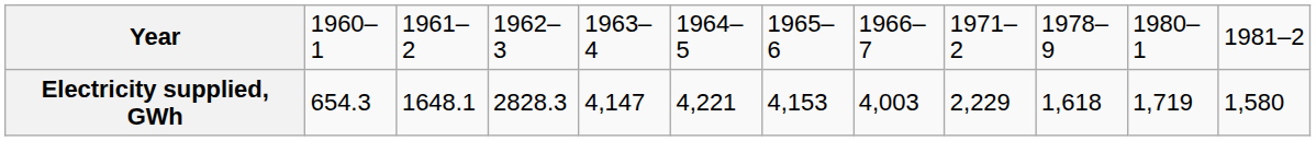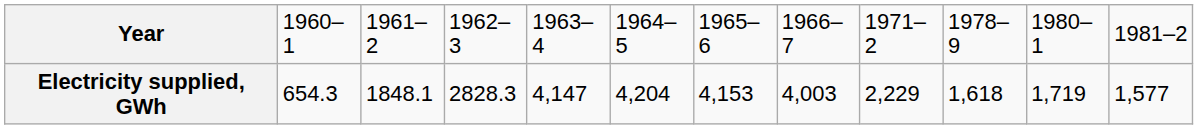Electricity supplied, GWh | column 3: 1648.1 -> 1848.1
Electricity supplied, GWh | column 6: 4,221 -> 4,204
Electricity supplied, GWh | column 12: 1,580 -> 1,577
